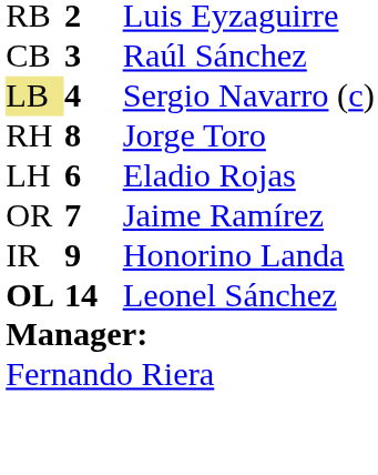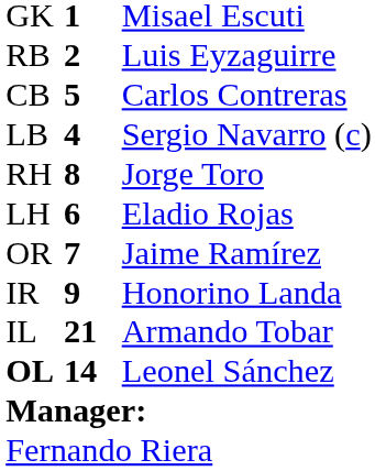+ row: GK | 1 | Misael Escuti
+ row: CB | 5 | Carlos Contreras
- row: CB | 3 | Raúl Sánchez
Sergio Navarro (c) | column 1: khaki background -> no background
+ row: IL | 21 | Armando Tobar
